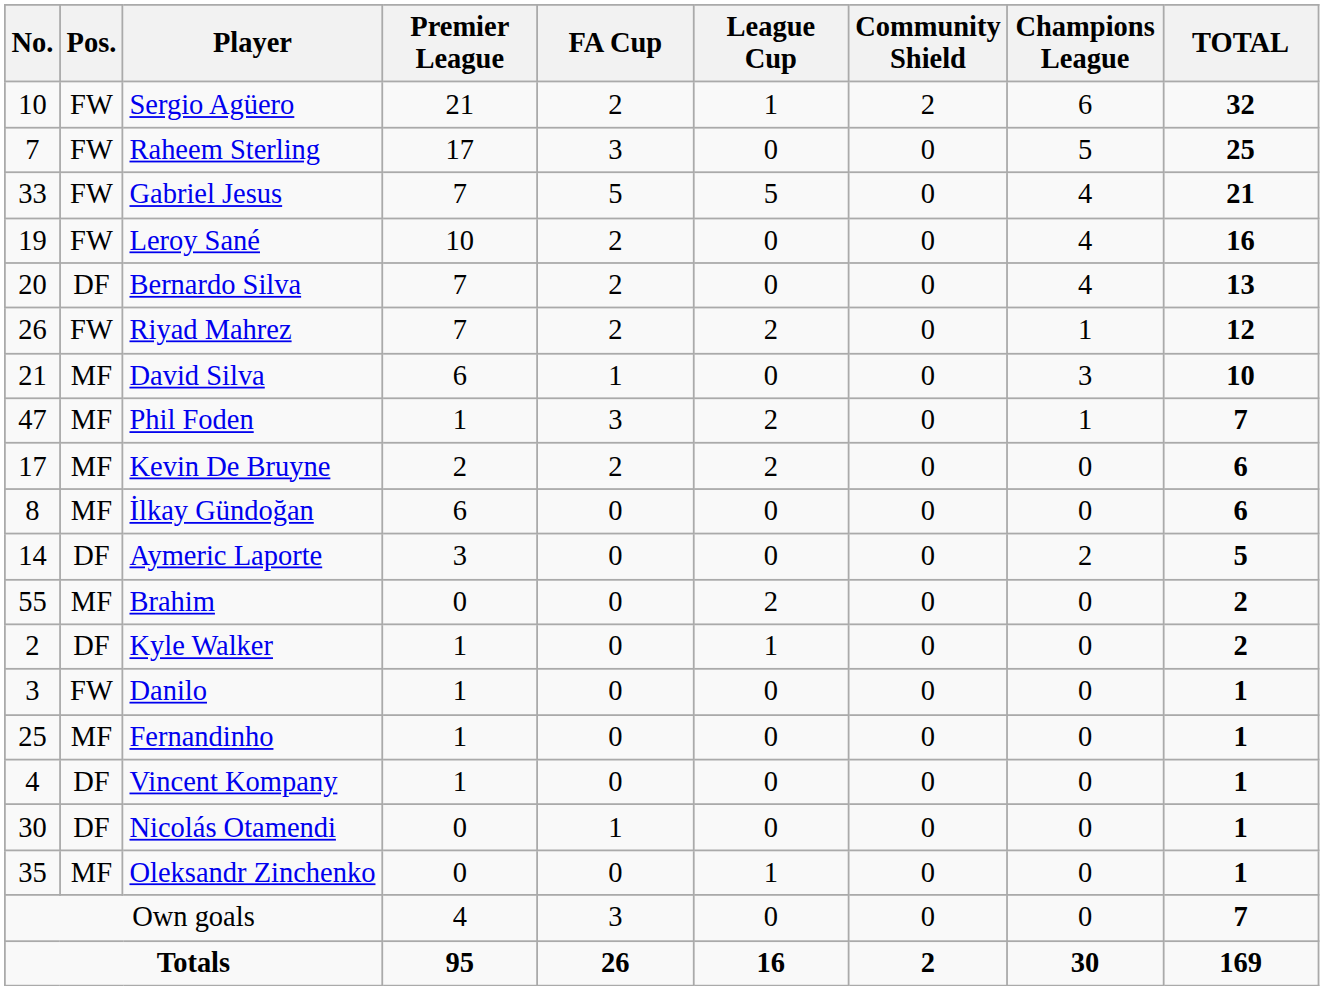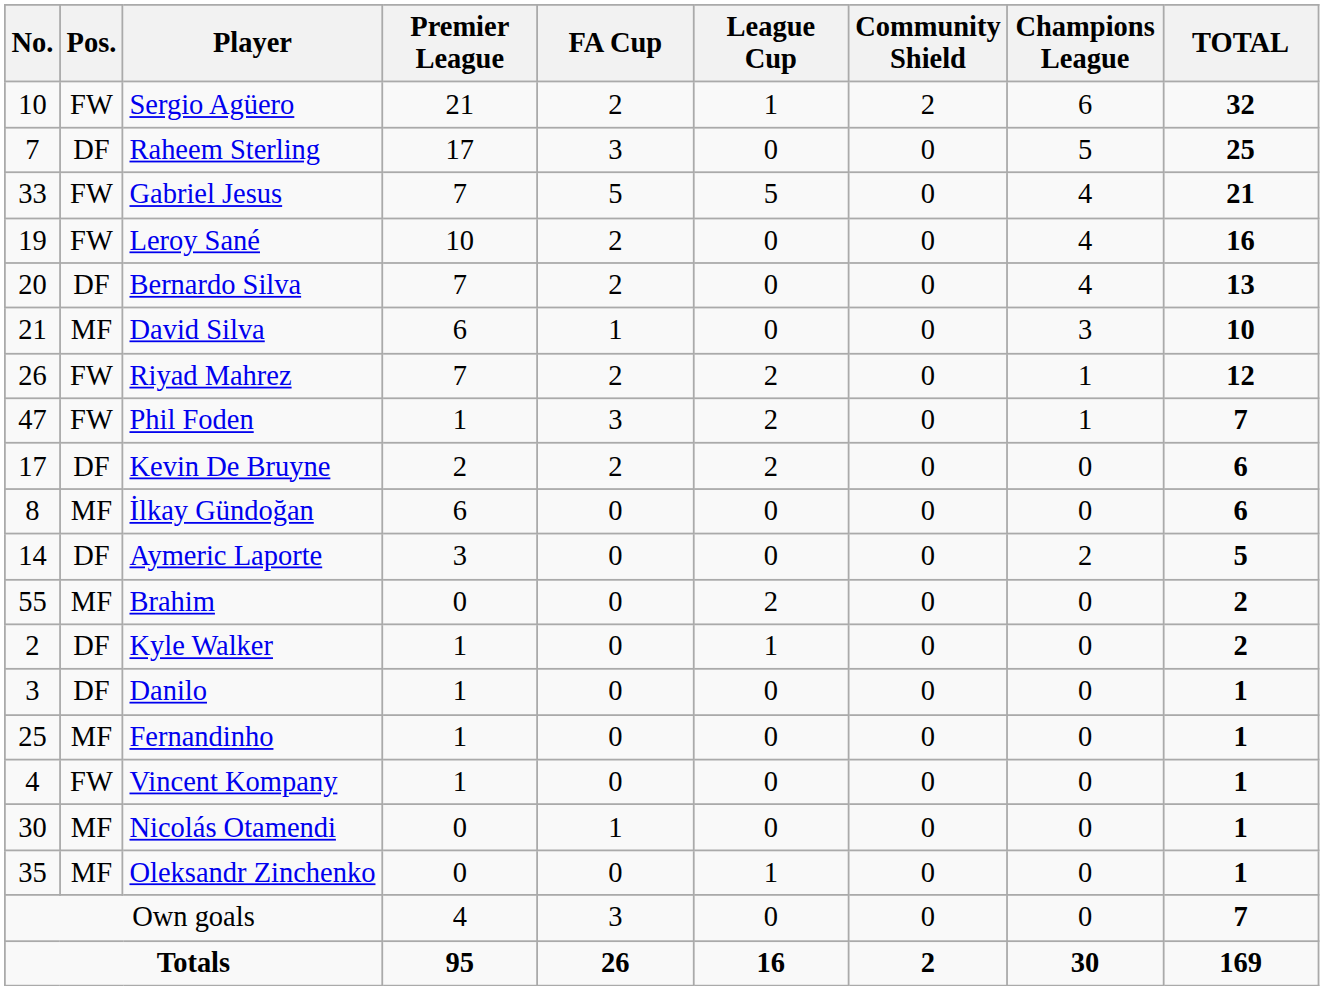Raheem Sterling | Pos.: FW -> DF
rows swapped: Riyad Mahrez <-> David Silva
Phil Foden | Pos.: MF -> FW
Kevin De Bruyne | Pos.: MF -> DF
Danilo | Pos.: FW -> DF
Vincent Kompany | Pos.: DF -> FW
Nicolás Otamendi | Pos.: DF -> MF
